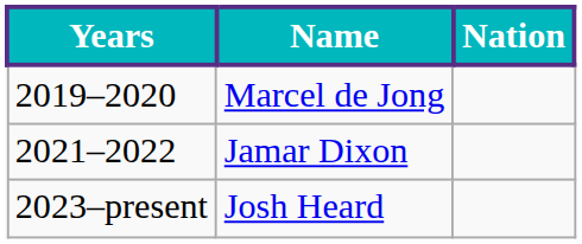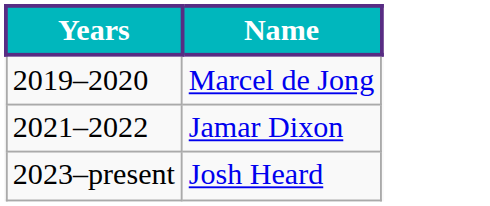- column: Nation
